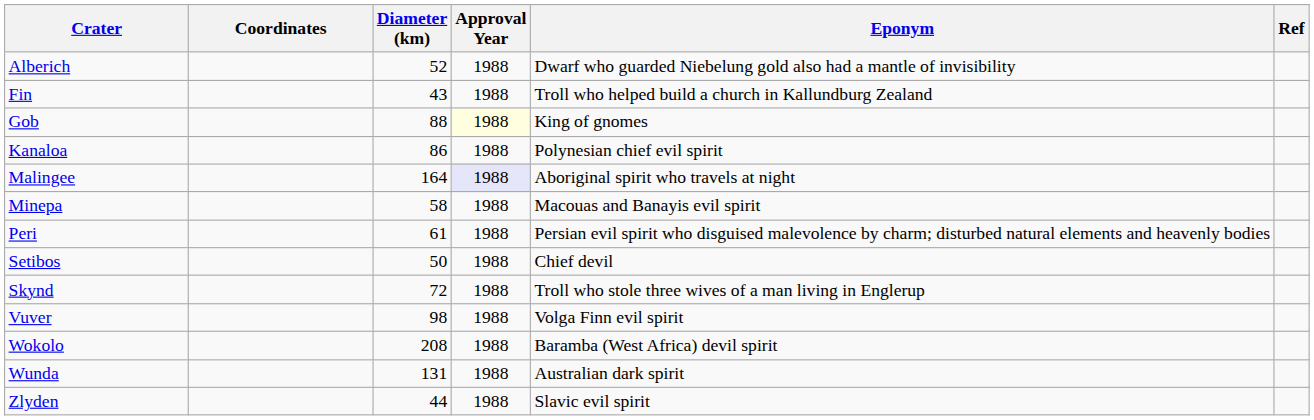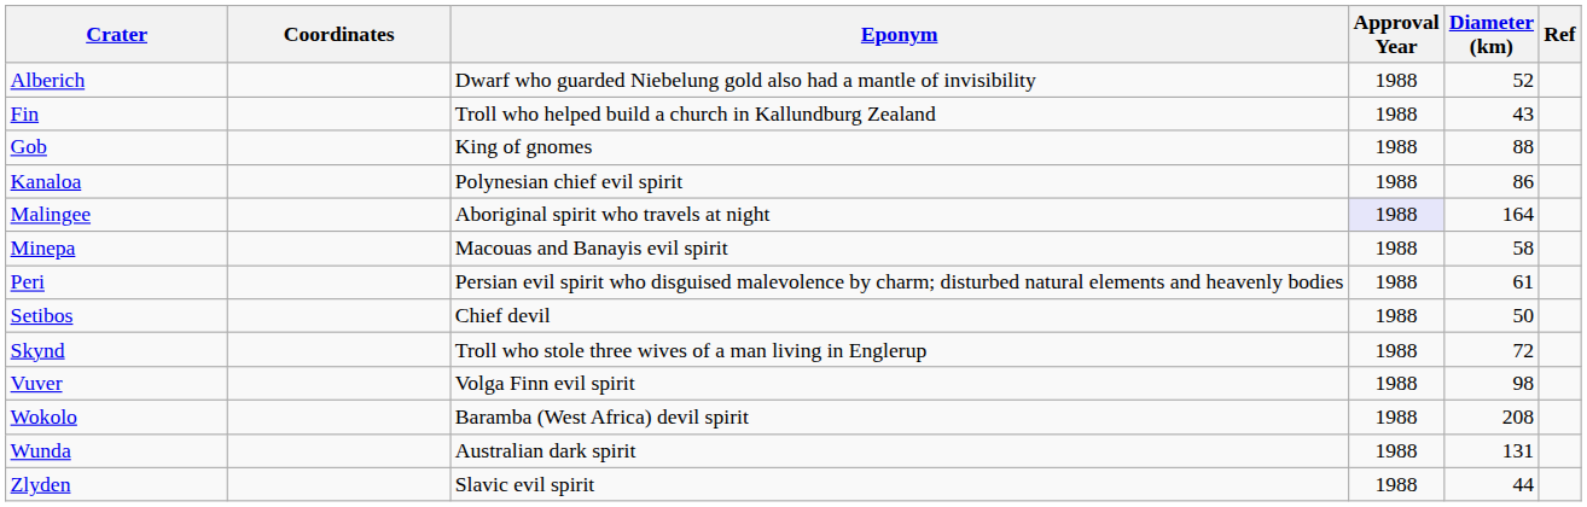columns swapped: Diameter (km) <-> Eponym
Gob | Approval Year: lightyellow background -> no background
